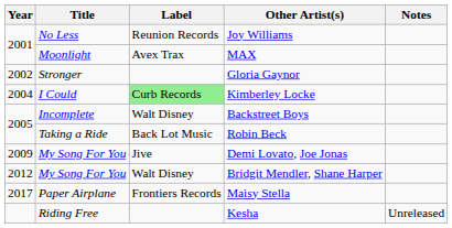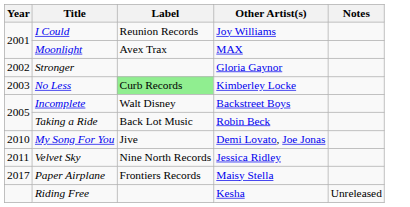Joy Williams | Title: No Less -> I Could
Kimberley Locke | Year: 2004 -> 2003
Kimberley Locke | Title: I Could -> No Less
Demi Lovato, Joe Jonas | Year: 2009 -> 2010
+ row: 2011 | Velvet Sky | Nine North Records | Jessica Ridley
- row: 2012 | My Song For You | Walt Disney | Bridgit Mendler, Shane Harper
